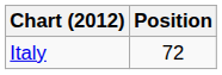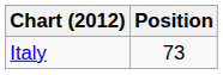Italy | Position: 72 -> 73
